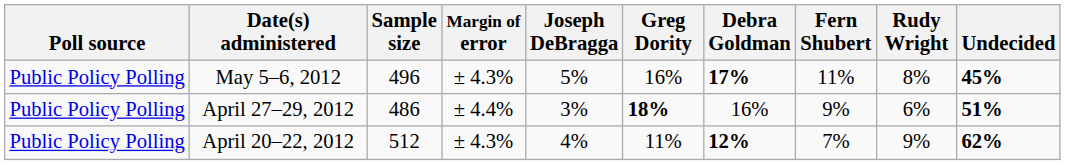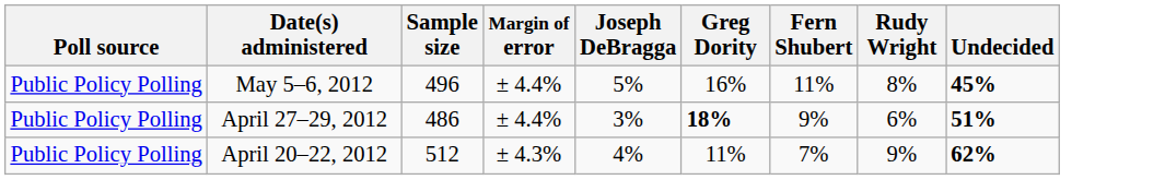- column: Debra Goldman | 17% | 16% | 12%
May 5–6, 2012 | Margin of error: ± 4.3% -> ± 4.4%
